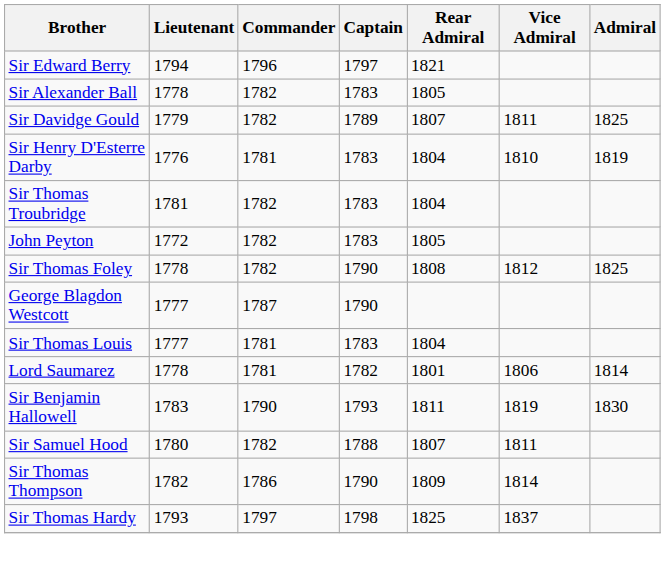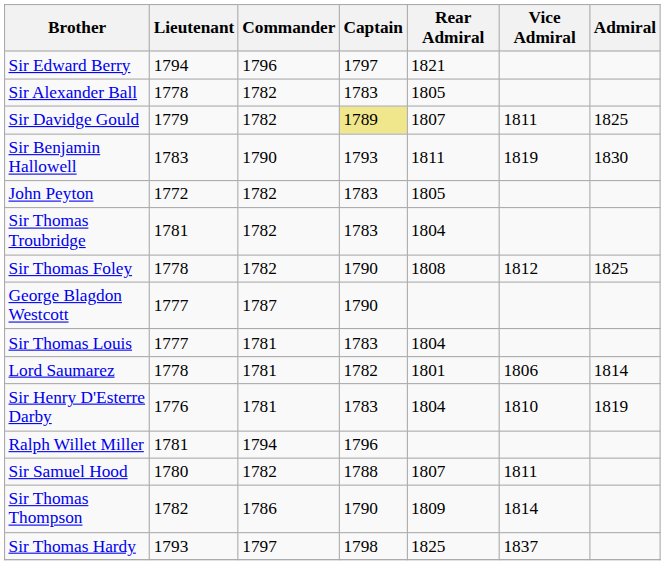Sir Davidge Gould | Captain: no background -> khaki background
rows swapped: Sir Henry D'Esterre Darby <-> Sir Benjamin Hallowell
rows swapped: Sir Thomas Troubridge <-> John Peyton
+ row: Ralph Willet Miller | 1781 | 1794 | 1796
